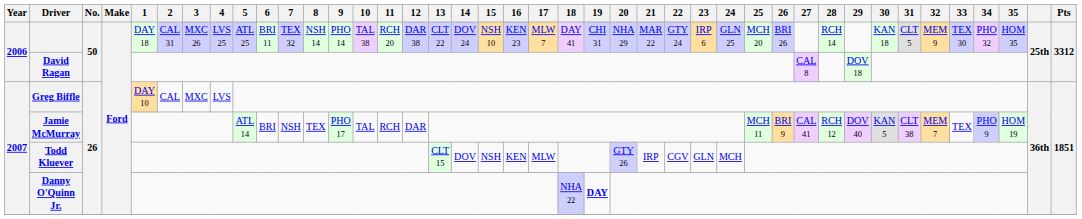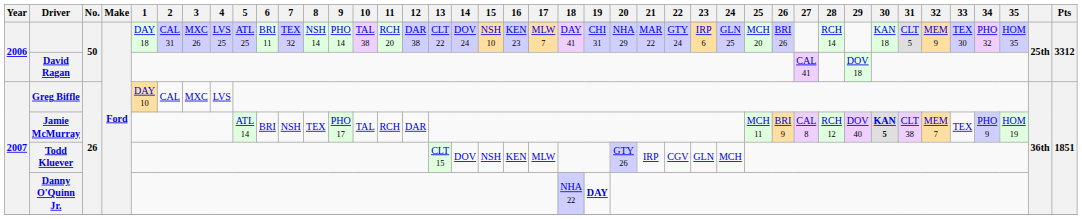David Ragan | 27: CAL 8 -> CAL 41
Jamie McMurray | 27: CAL 41 -> CAL 8
Jamie McMurray | 30: normal -> bold
